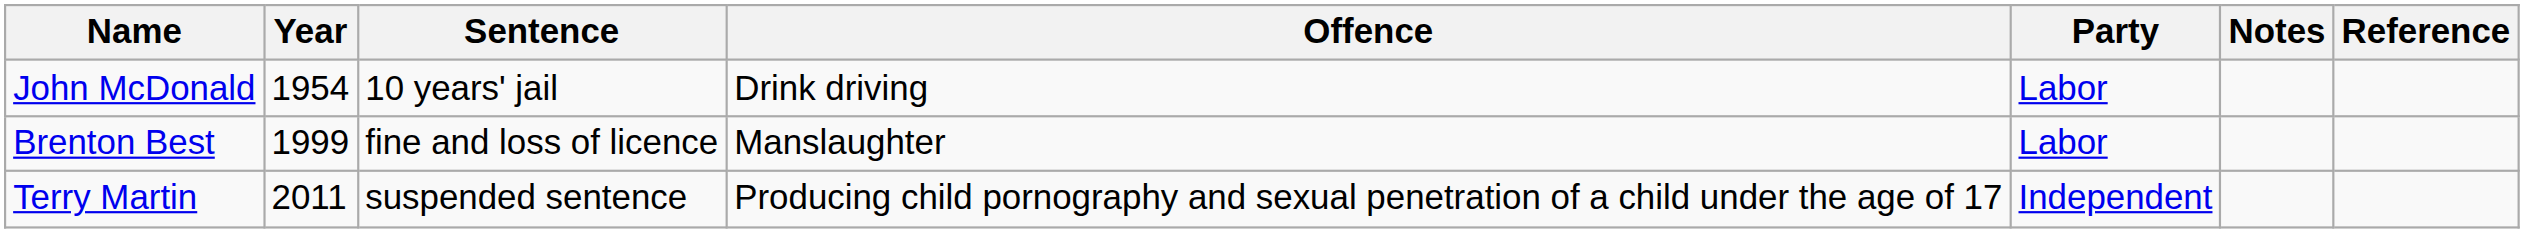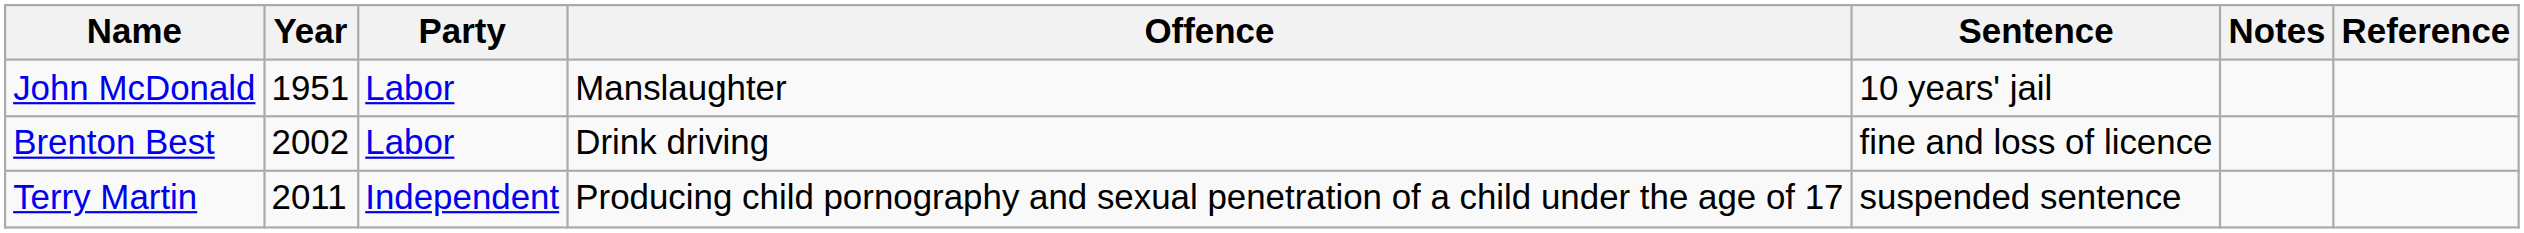columns swapped: Party <-> Sentence
John McDonald | Year: 1954 -> 1951
John McDonald | Offence: Drink driving -> Manslaughter
Brenton Best | Year: 1999 -> 2002
Brenton Best | Offence: Manslaughter -> Drink driving
